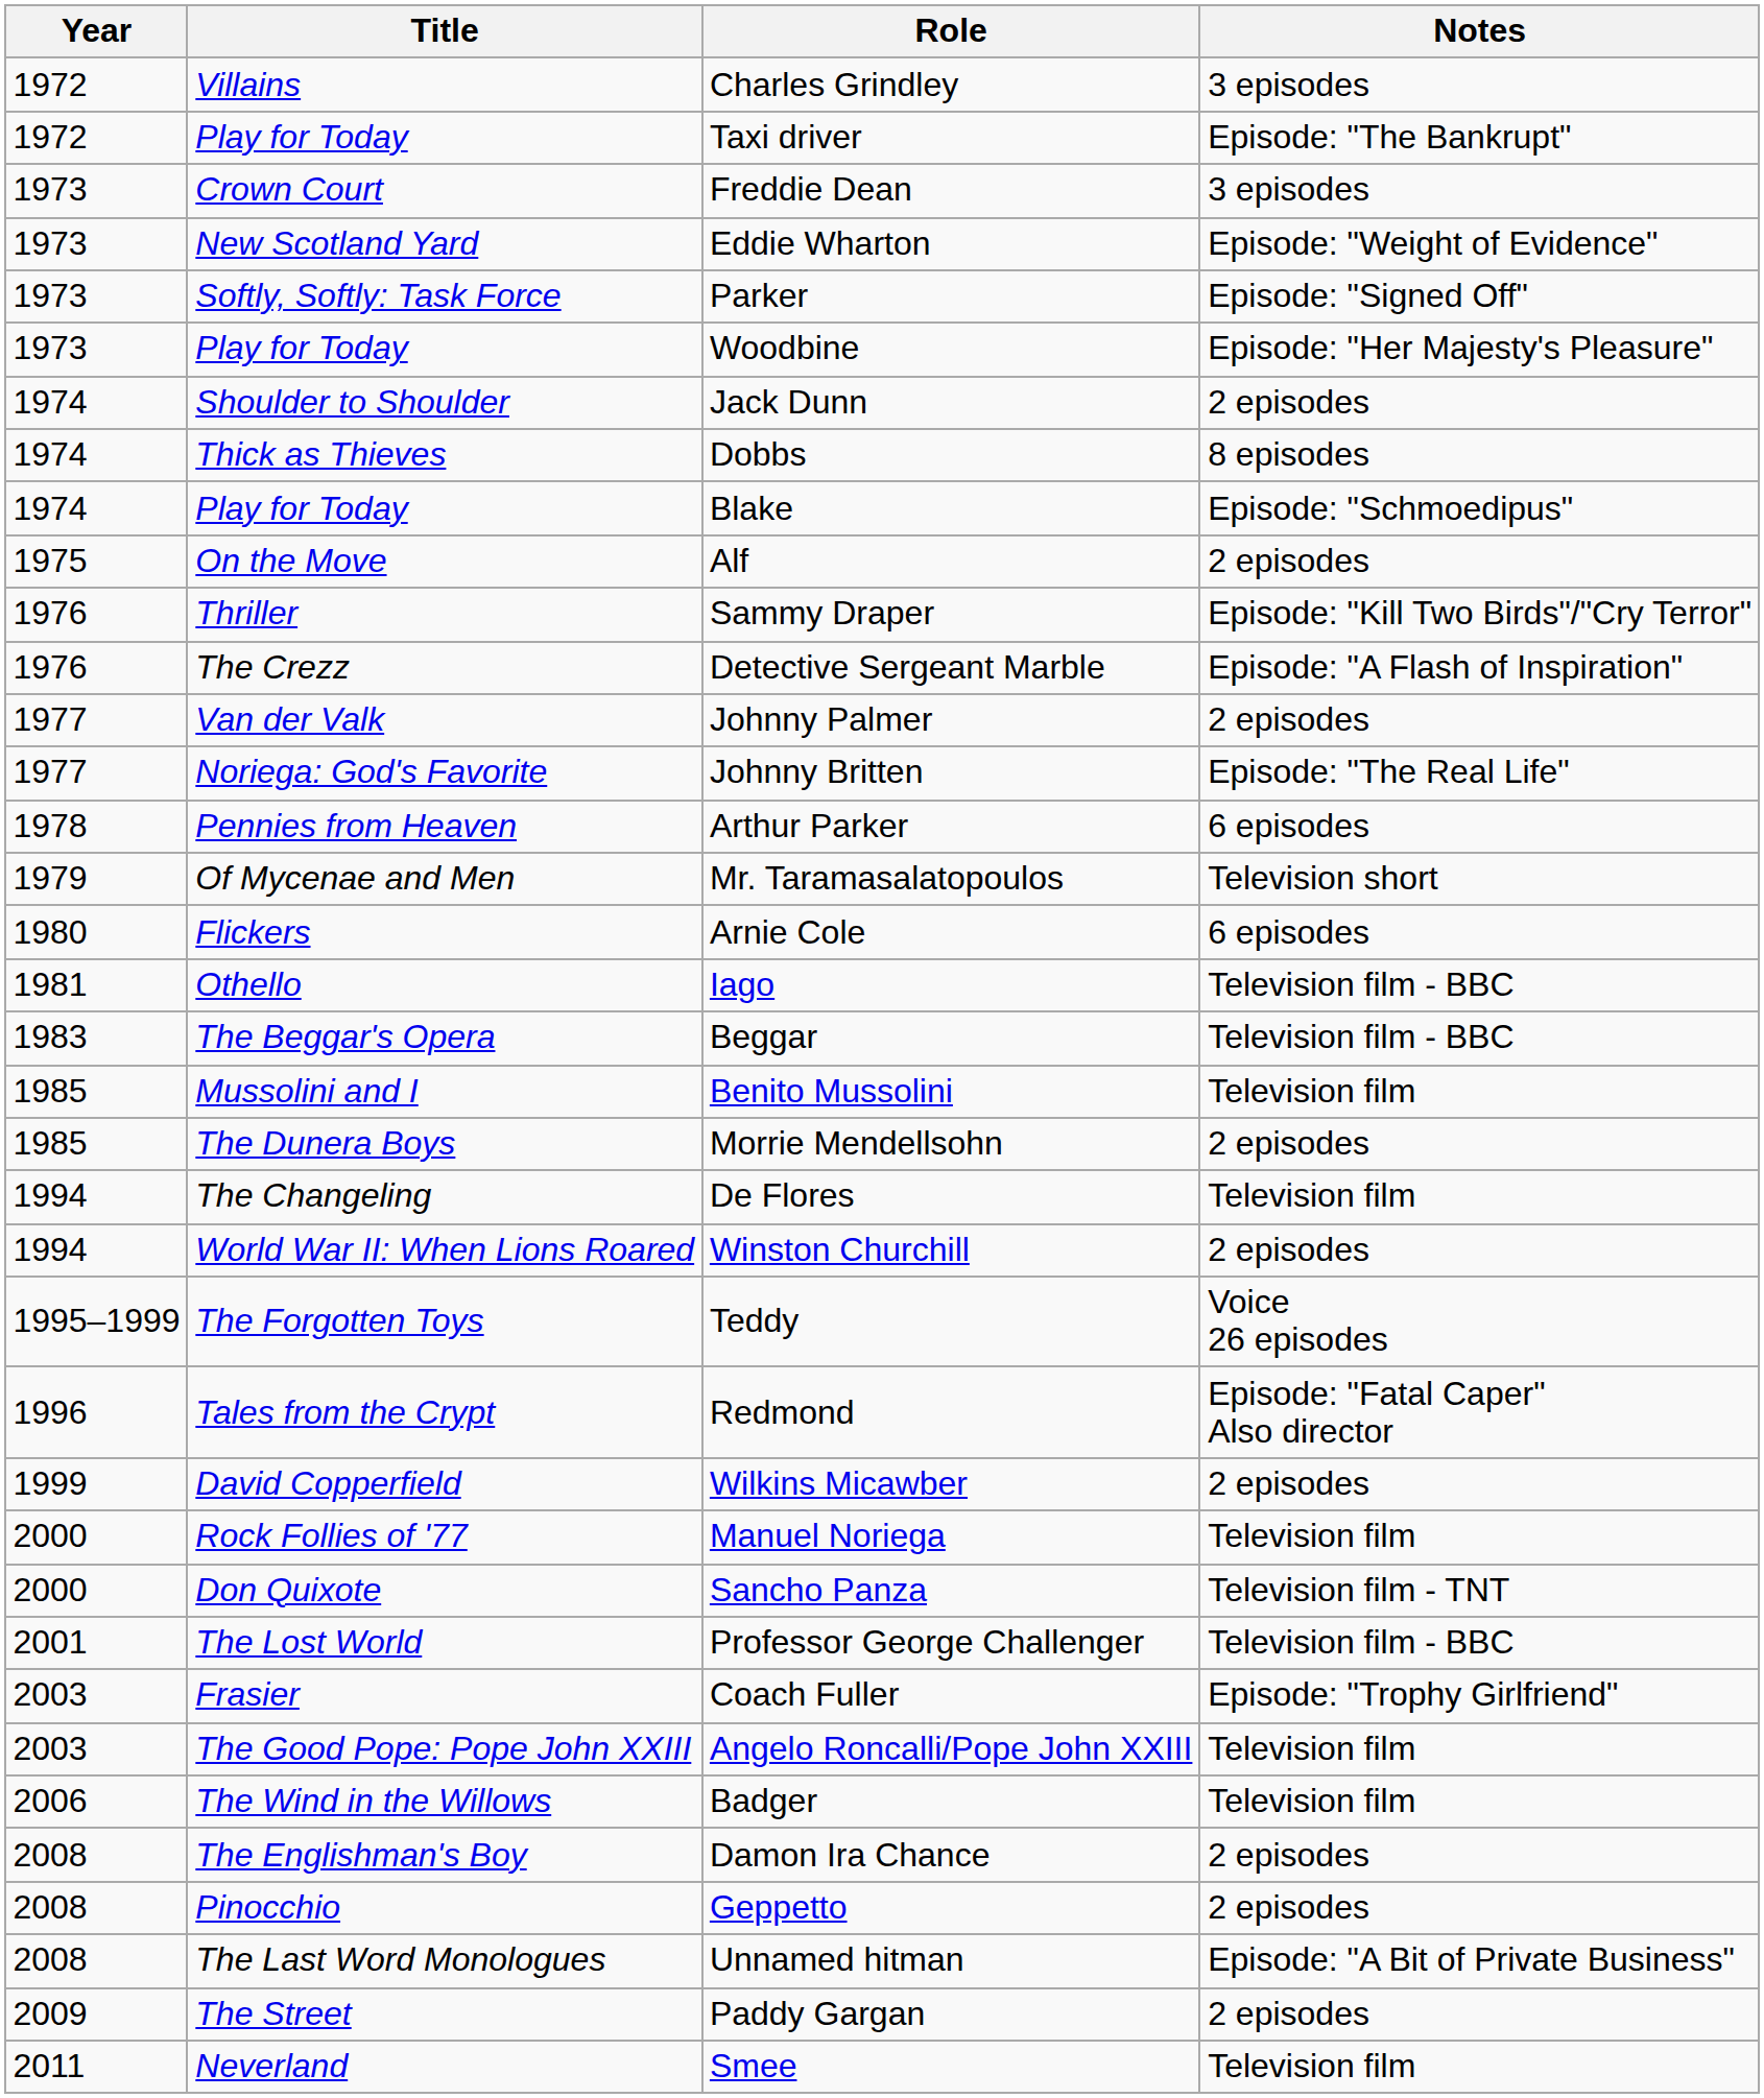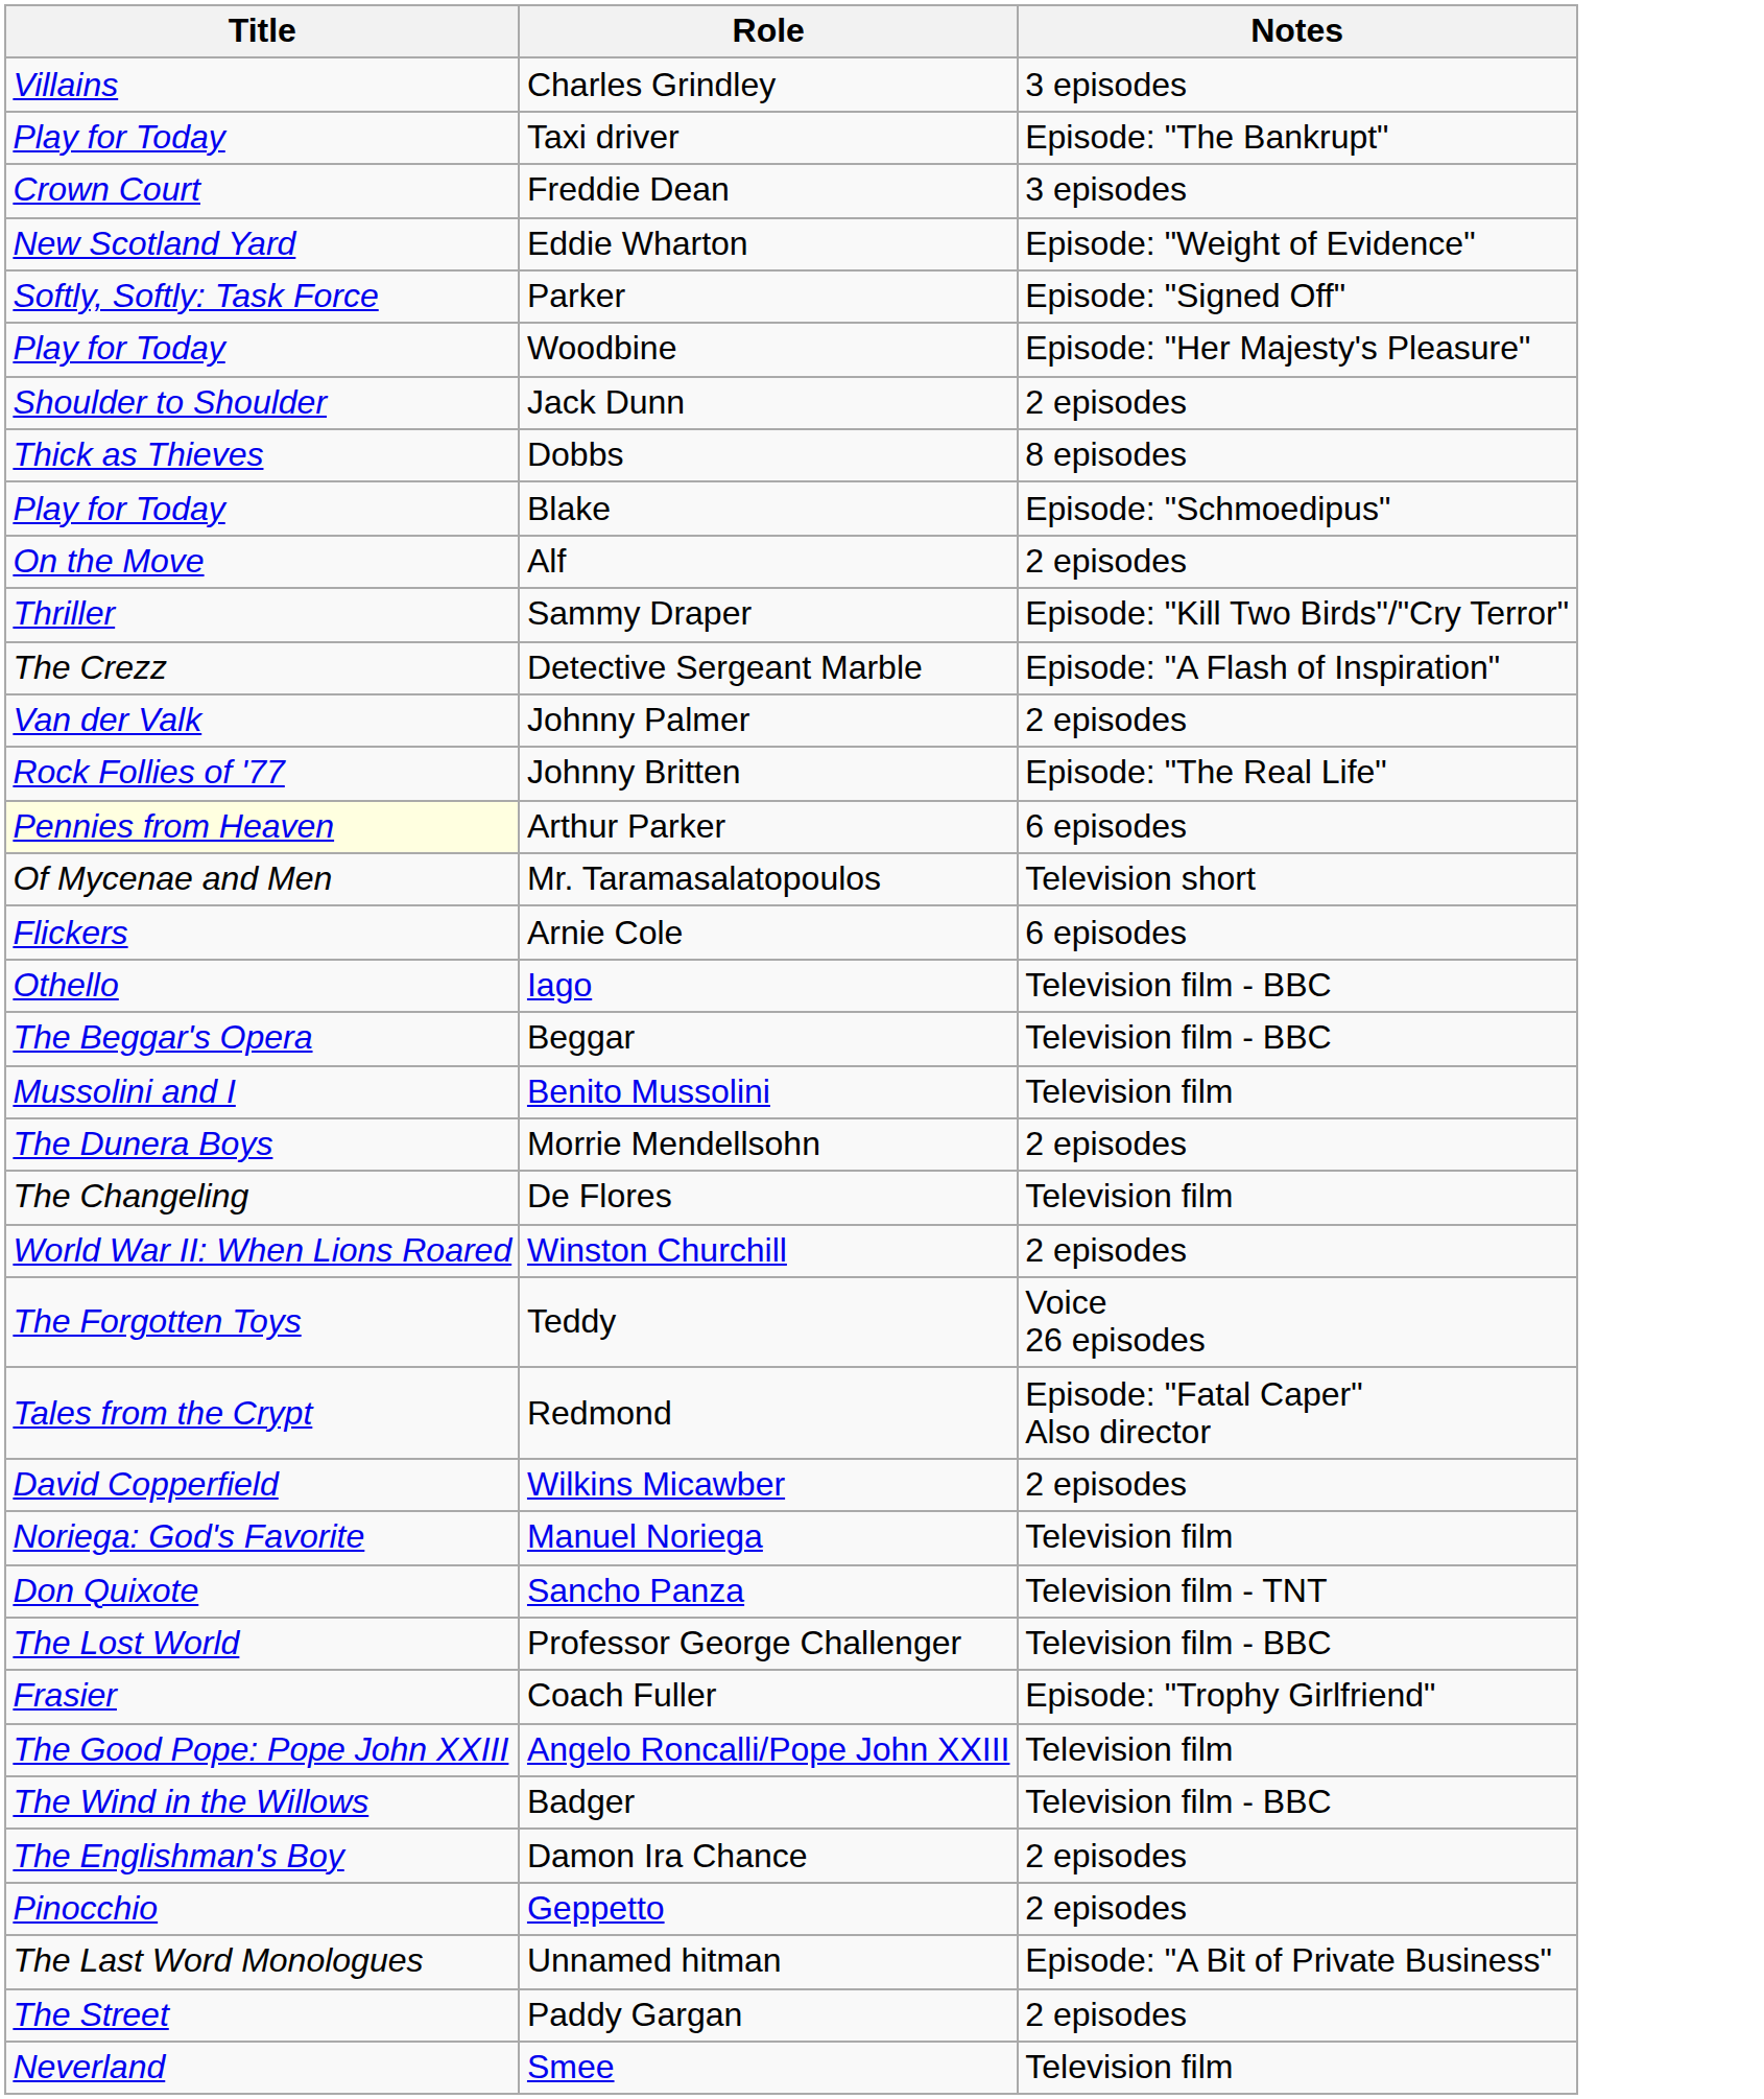- column: Year | 1972 | 1972 | 1973 | 1973 | 1973 | 1973 | 1974 | 1974 | 1974 | 1975 | 1976 | 1976 | 1977 | 1977 | 1978 | 1979 | 1980 | 1981 | 1983 | 1985 | 1985 | 1994 | 1994 | 1995–1999 | 1996 | 1999 | 2000 | 2000 | 2001 | 2003 | 2003 | 2006 | 2008 | 2008 | 2008 | 2009 | 2011
Johnny Britten | Title: Noriega: God's Favorite -> Rock Follies of '77
Arthur Parker | Title: no background -> lightyellow background
Manuel Noriega | Title: Rock Follies of '77 -> Noriega: God's Favorite
Badger | Notes: Television film -> Television film - BBC
